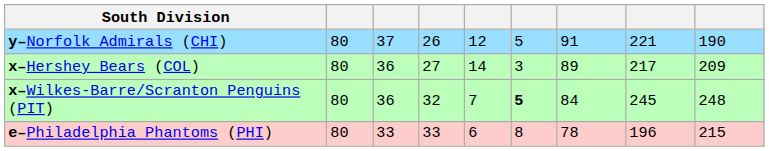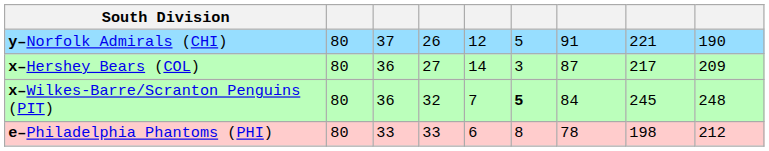x–Hershey Bears (COL) | column 7: 89 -> 87
e–Philadelphia Phantoms (PHI) | column 8: 196 -> 198
e–Philadelphia Phantoms (PHI) | column 9: 215 -> 212
